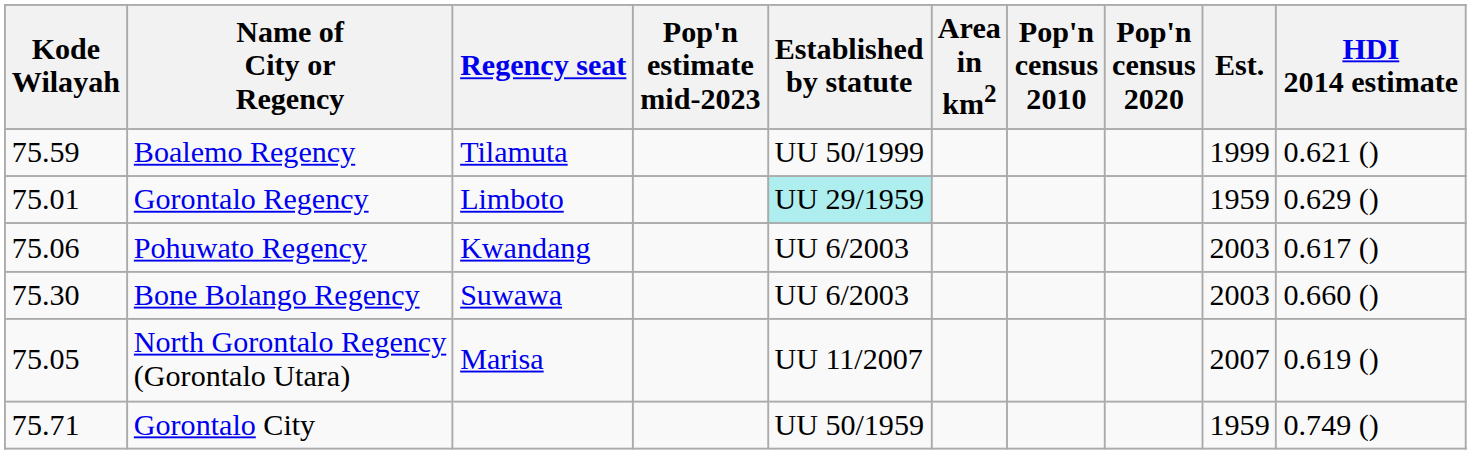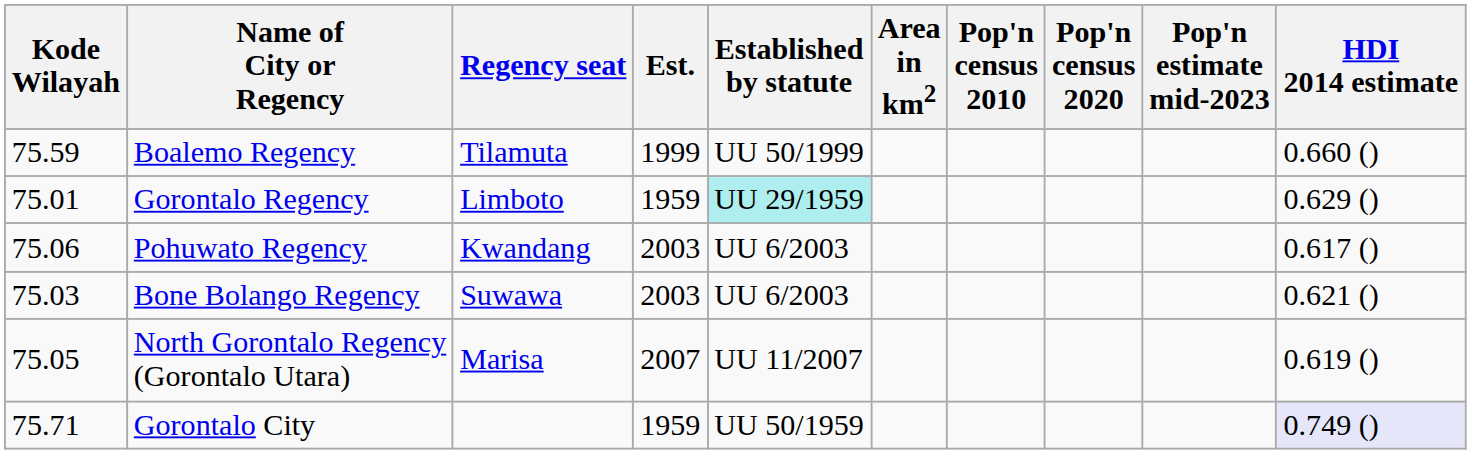columns swapped: Est. <-> Pop'n estimate mid-2023
Boalemo Regency | HDI 2014 estimate: 0.621 () -> 0.660 ()
Bone Bolango Regency | Kode Wilayah: 75.30 -> 75.03
Bone Bolango Regency | HDI 2014 estimate: 0.660 () -> 0.621 ()
Gorontalo City | HDI 2014 estimate: no background -> lavender background
